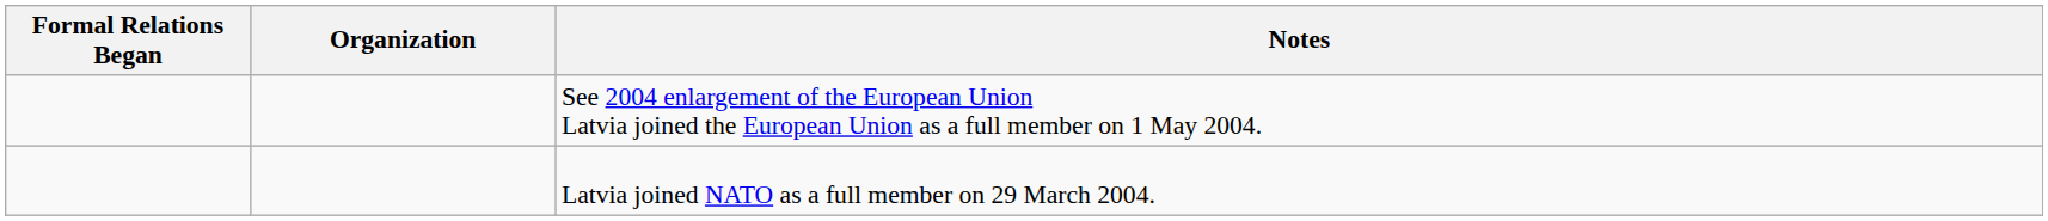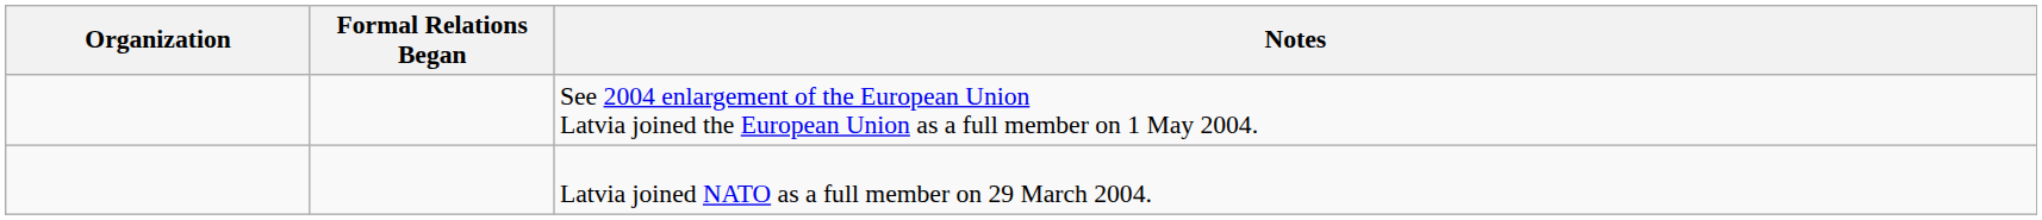columns swapped: Organization <-> Formal Relations Began
